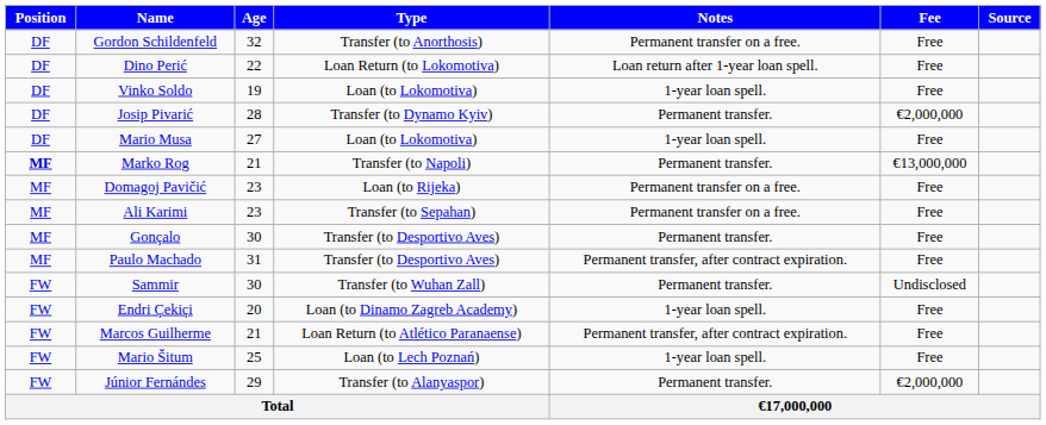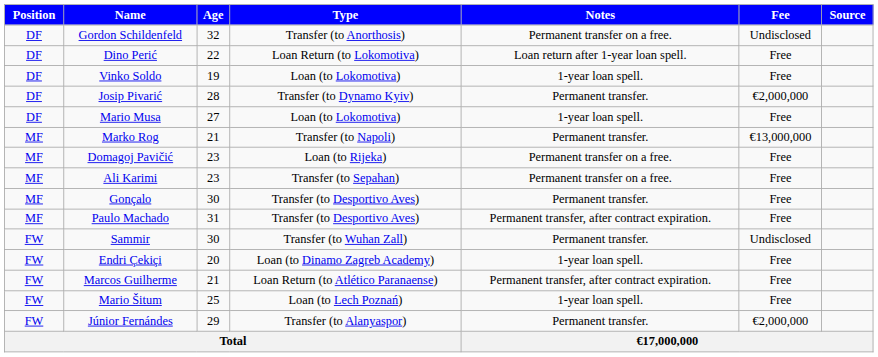Gordon Schildenfeld | Fee: Free -> Undisclosed
Marko Rog | Position: bold -> normal
